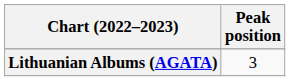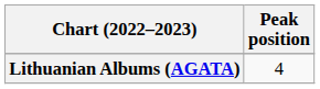Lithuanian Albums (AGATA) | Peak position: 3 -> 4
